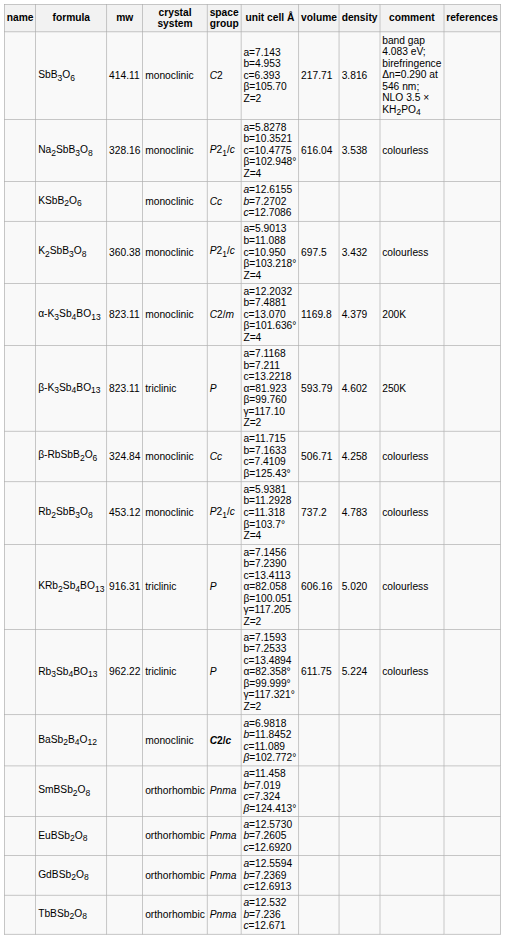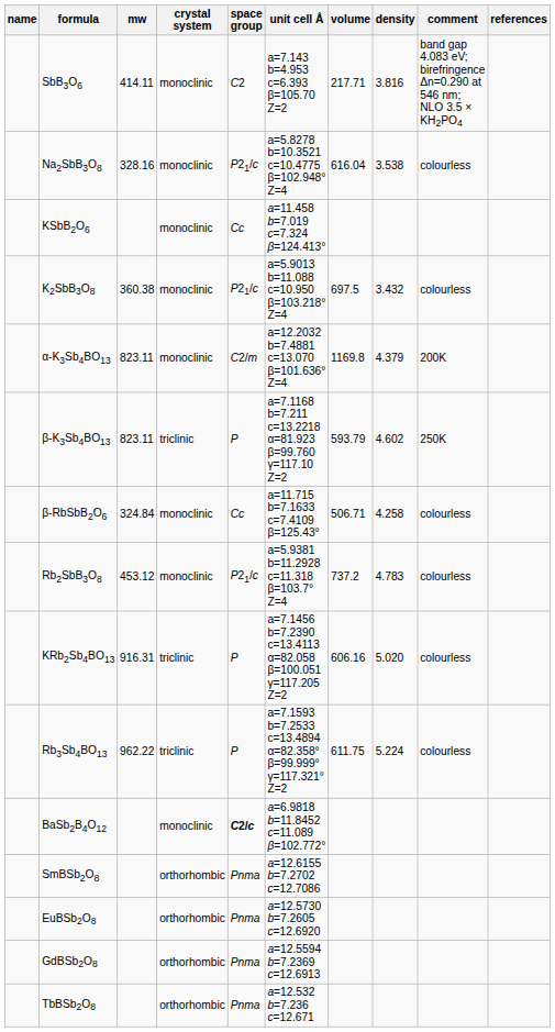KSbB2O6 | unit cell Å: a=12.6155 b=7.2702 c=12.7086 -> a=11.458 b=7.019 c=7.324 β=124.413°
SmBSb2O8 | unit cell Å: a=11.458 b=7.019 c=7.324 β=124.413° -> a=12.6155 b=7.2702 c=12.7086
